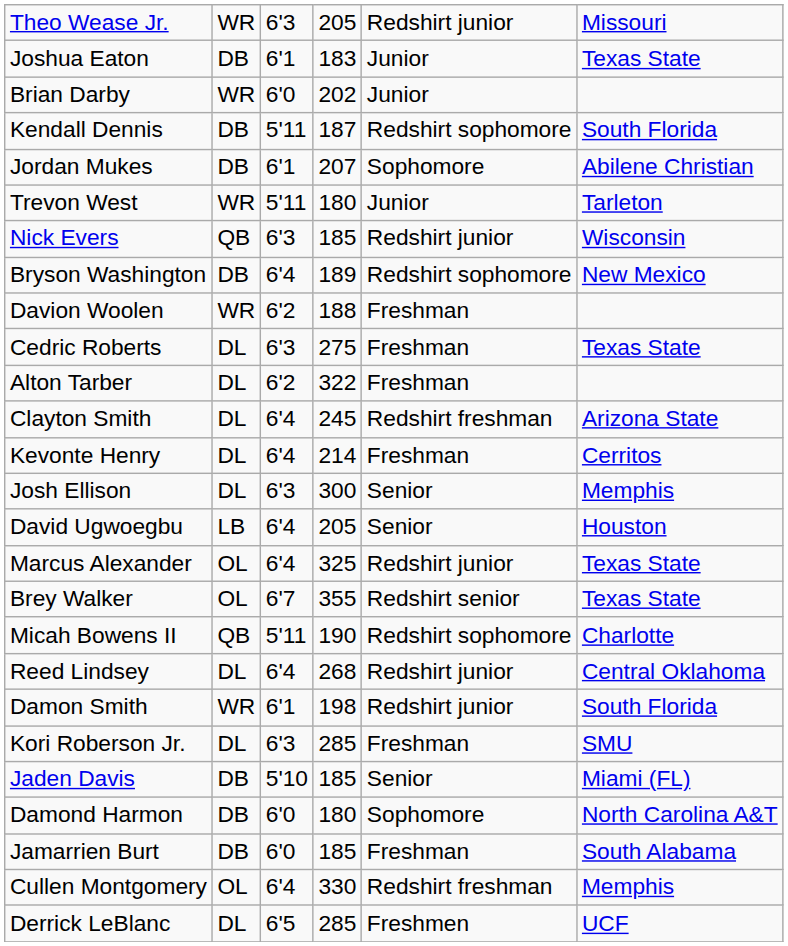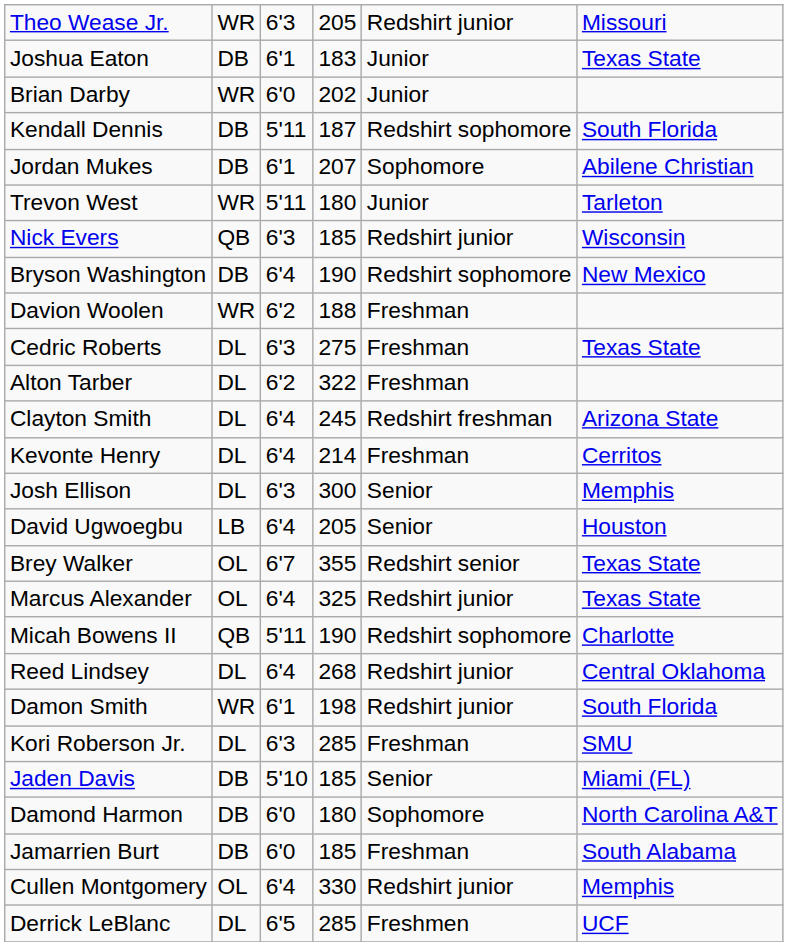Bryson Washington | column 4: 189 -> 190
rows swapped: Marcus Alexander <-> Brey Walker
Cullen Montgomery | column 5: Redshirt freshman -> Redshirt junior
